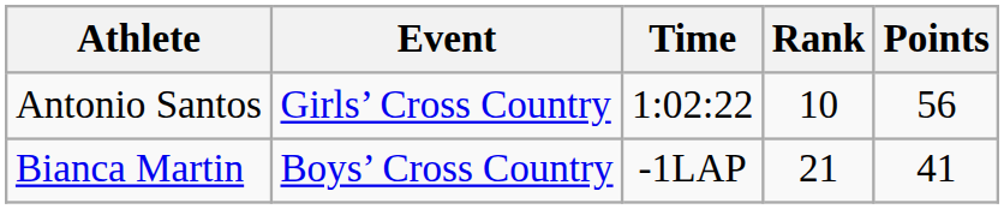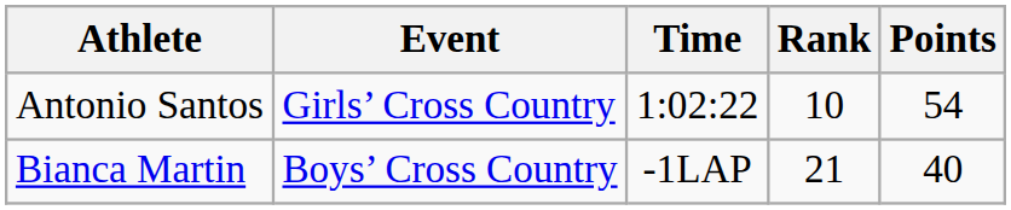Antonio Santos | Points: 56 -> 54
Bianca Martin | Points: 41 -> 40
